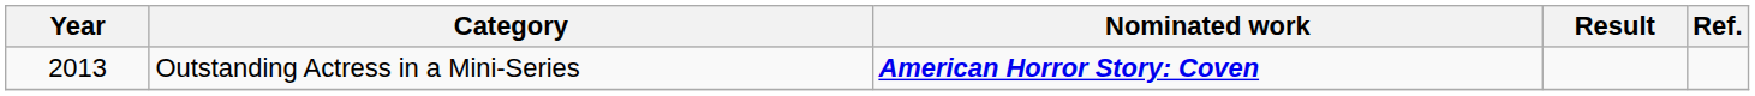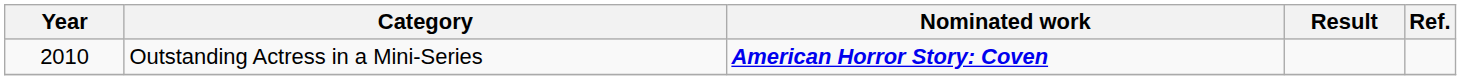Outstanding Actress in a Mini-Series | Year: 2013 -> 2010
